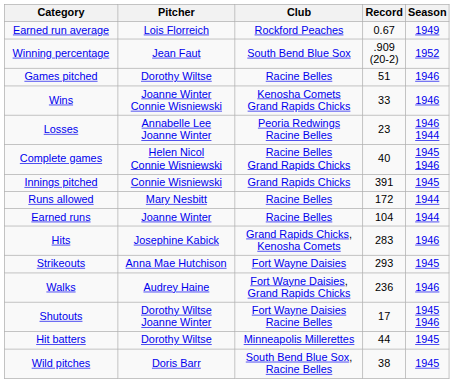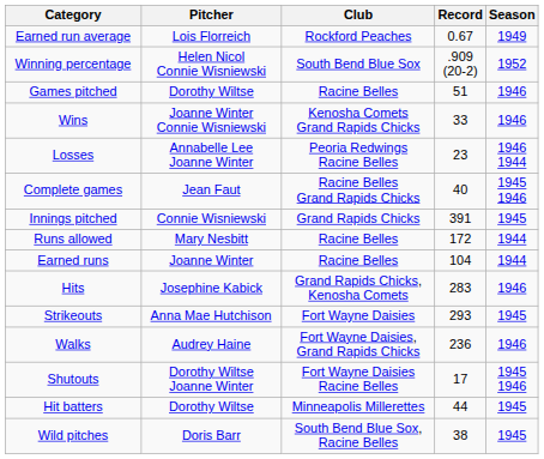Winning percentage | Pitcher: Jean Faut -> Helen Nicol Connie Wisniewski
Complete games | Pitcher: Helen Nicol Connie Wisniewski -> Jean Faut
